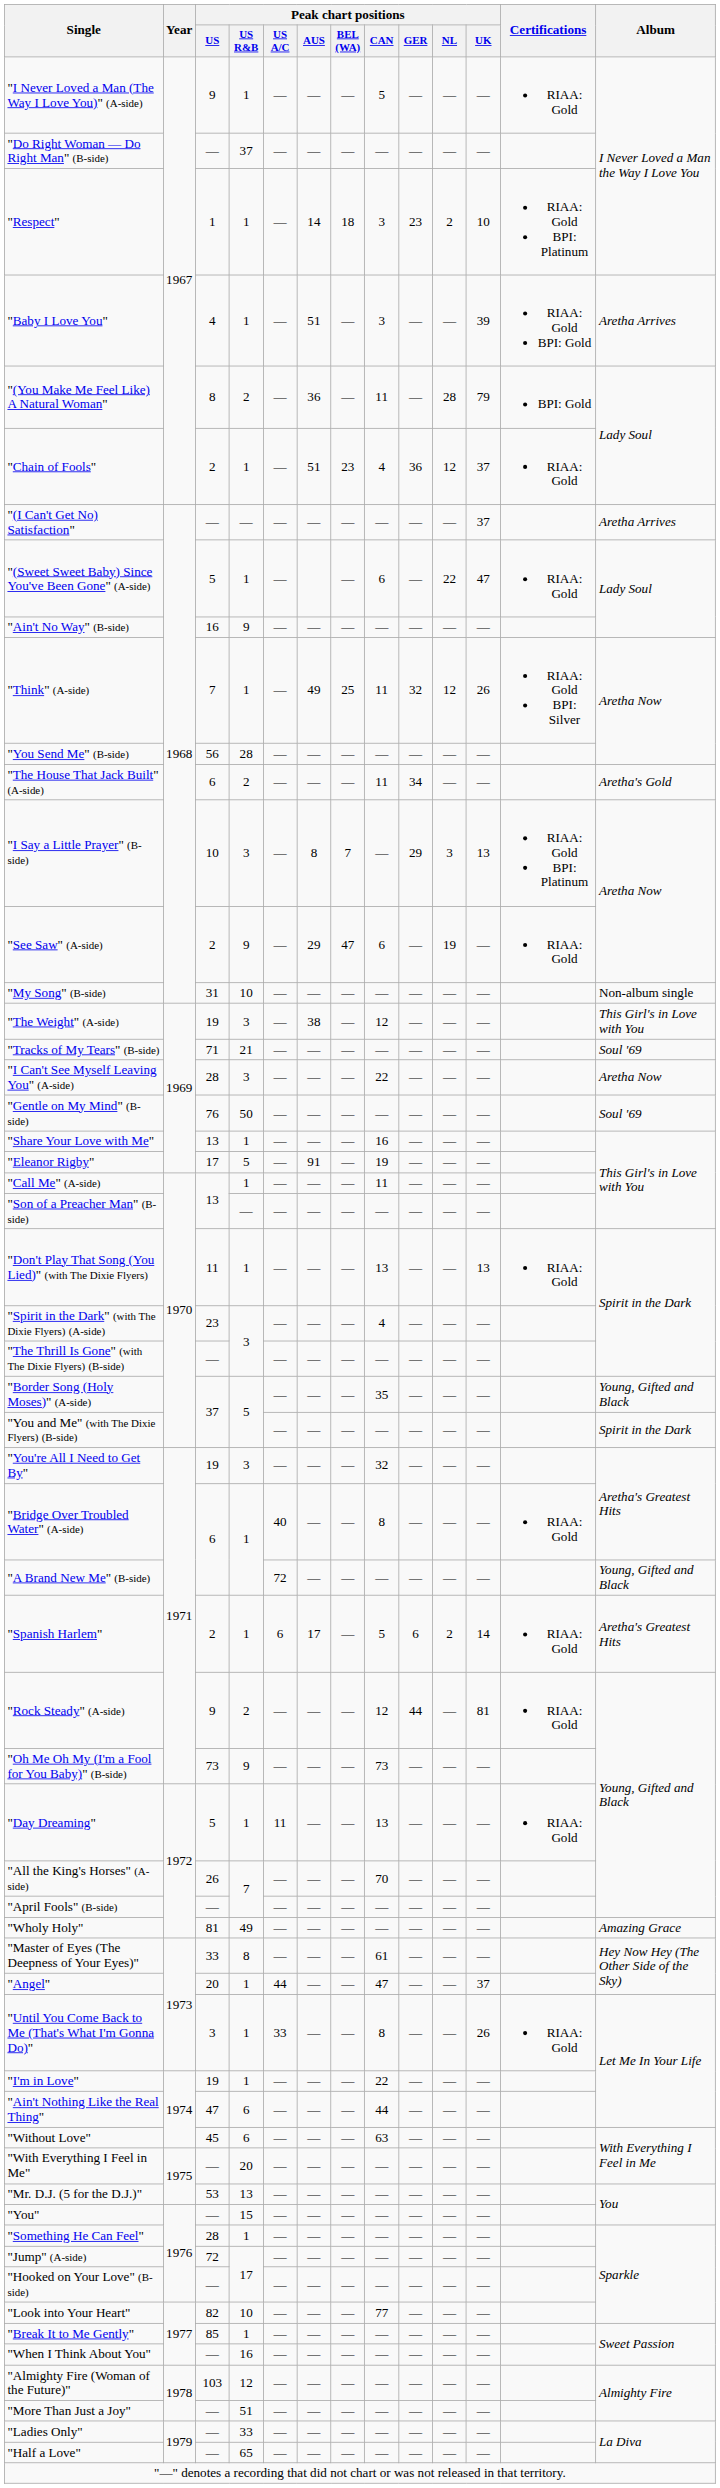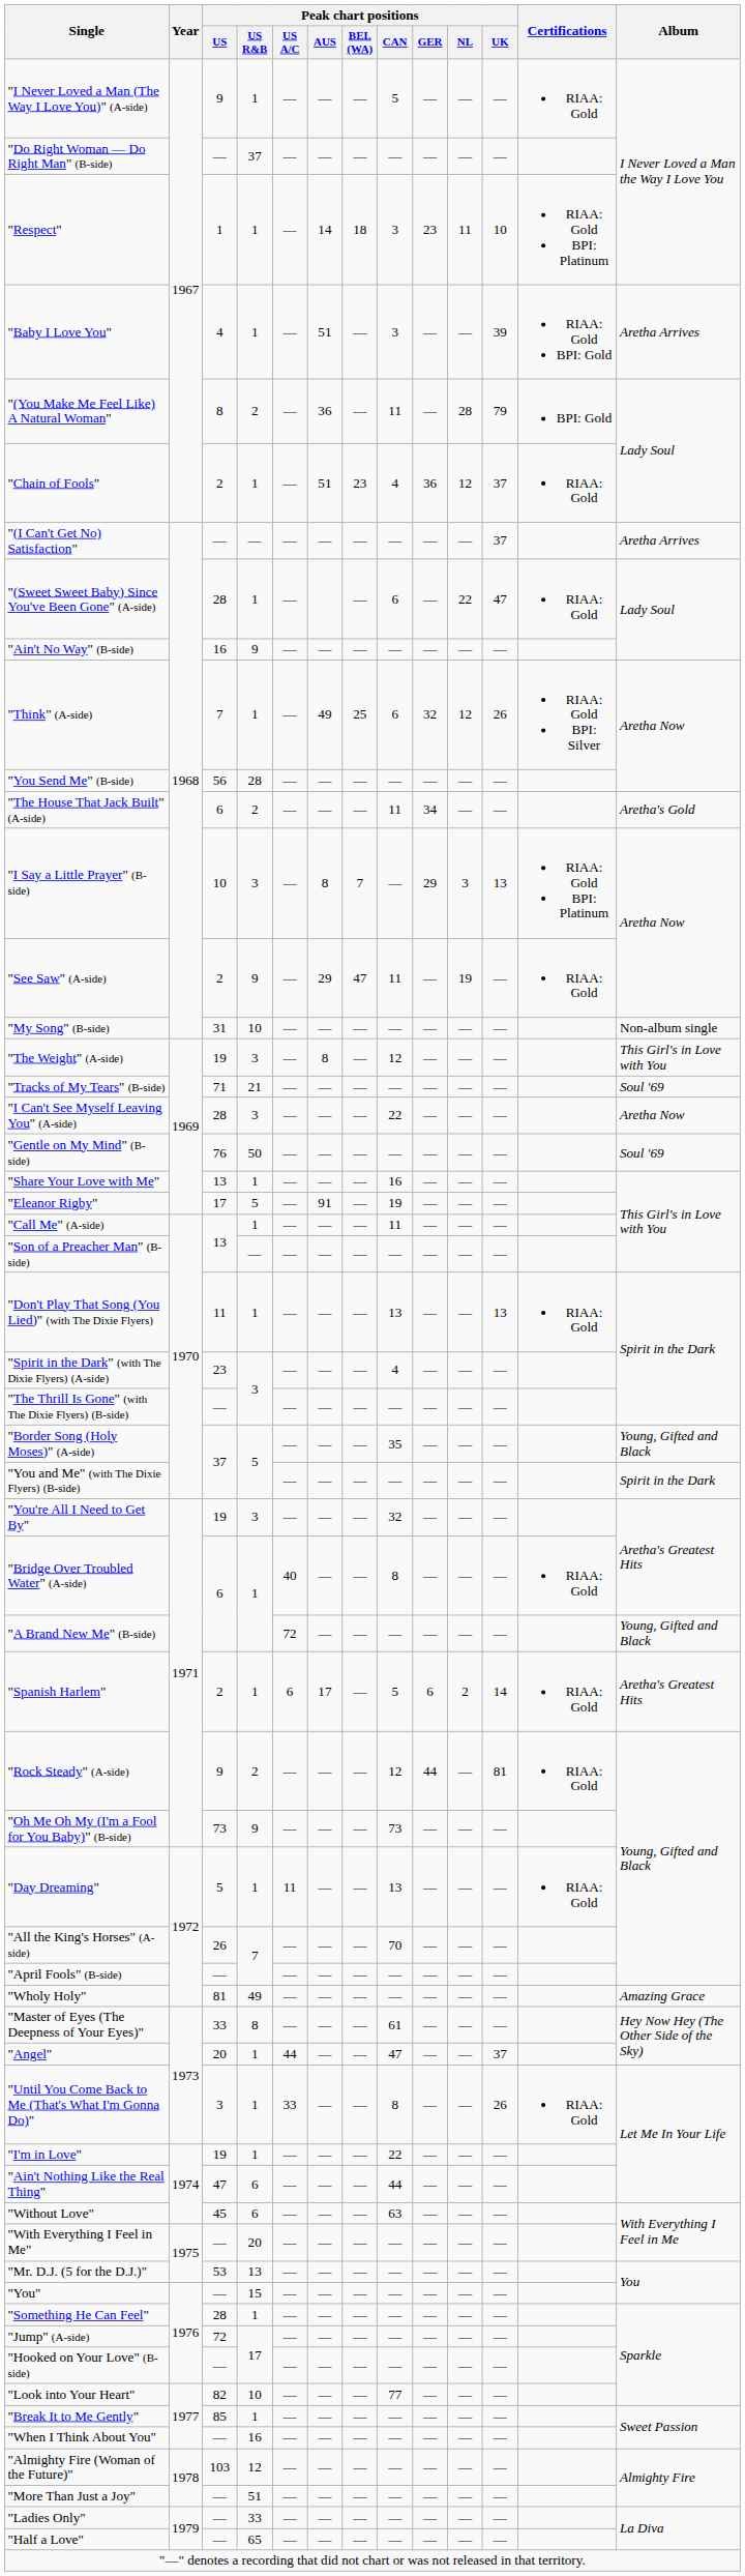"Respect" | Peak chart positions / NL: 2 -> 11
"(Sweet Sweet Baby) Since You've Been Gone" (A-side) | Peak chart positions / US: 5 -> 28
"Think" (A-side) | Peak chart positions / CAN: 11 -> 6
"See Saw" (A-side) | Peak chart positions / CAN: 6 -> 11
"The Weight" (A-side) | Peak chart positions / AUS: 38 -> 8
